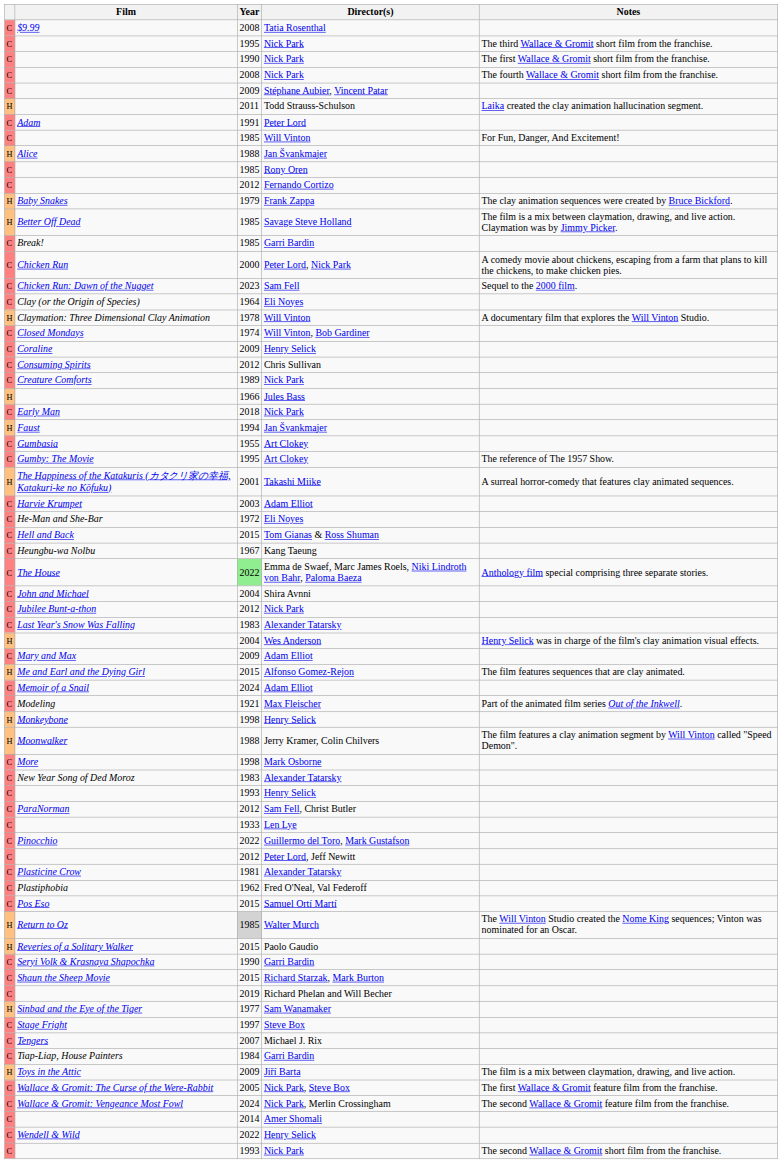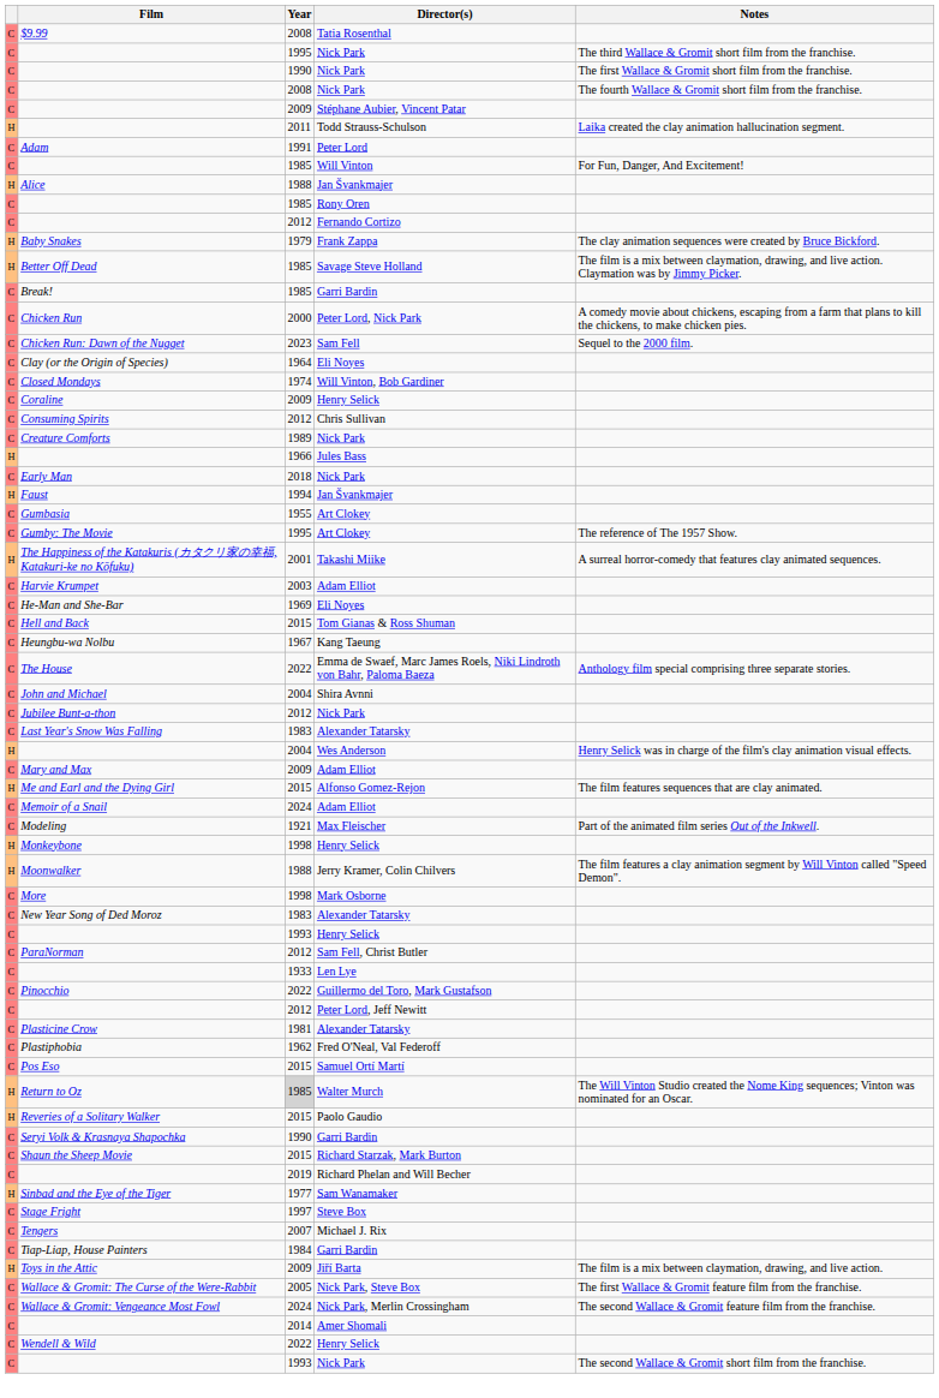- row: H | Claymation: Three Dimensional Clay Animation | 1978 | Will Vinton | A documentary film that explores the Will Vinton Studio.
He-Man and She-Bar | Year: 1972 -> 1969
The House | Year: lightgreen background -> no background
